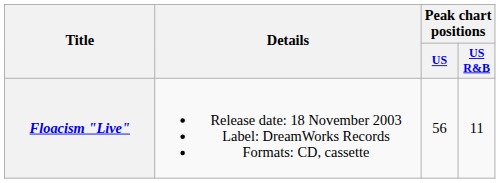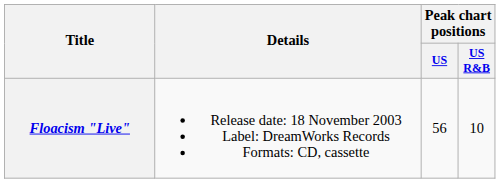Floacism "Live" | Peak chart positions / US R&B: 11 -> 10
